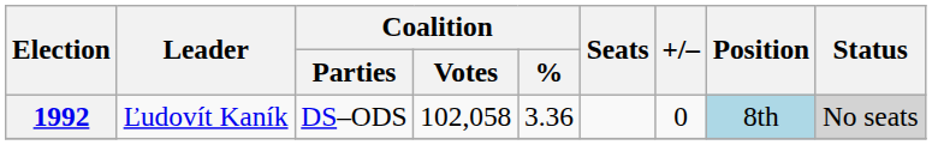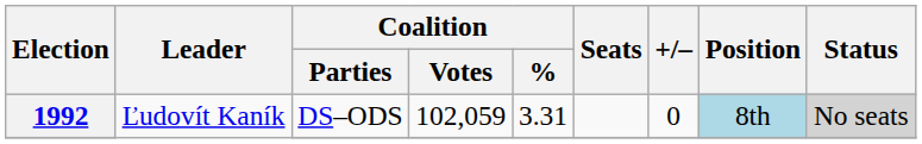1992 | Coalition / Votes: 102,058 -> 102,059
1992 | Coalition / %: 3.36 -> 3.31
